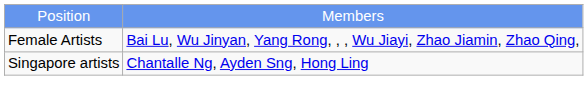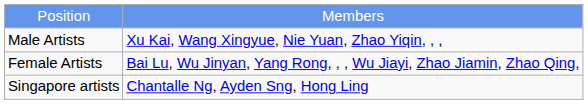+ row: Male Artists | Xu Kai, Wang Xingyue, Nie Yuan, Zhao Yiqin, , ,
